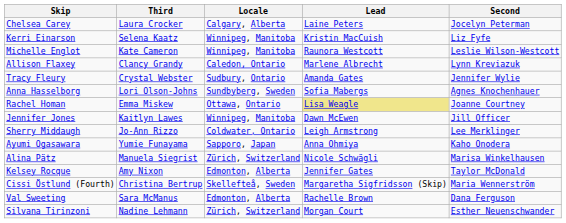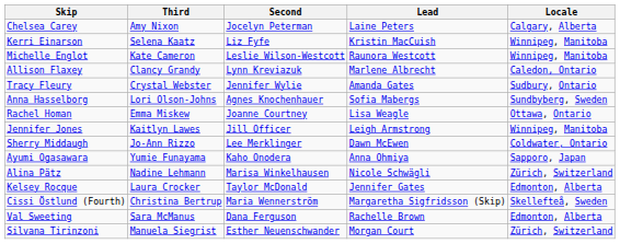columns swapped: Second <-> Locale
Chelsea Carey | Third: Laura Crocker -> Amy Nixon
Rachel Homan | Lead: khaki background -> no background
Jennifer Jones | Lead: Dawn McEwen -> Leigh Armstrong
Sherry Middaugh | Lead: Leigh Armstrong -> Dawn McEwen
Alina Pätz | Third: Manuela Siegrist -> Nadine Lehmann
Kelsey Rocque | Third: Amy Nixon -> Laura Crocker
Silvana Tirinzoni | Third: Nadine Lehmann -> Manuela Siegrist
